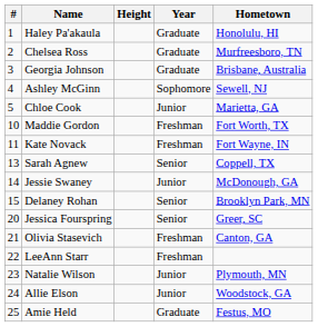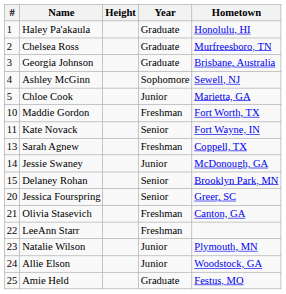Kate Novack | Year: Freshman -> Senior
Sarah Agnew | Year: Senior -> Freshman
